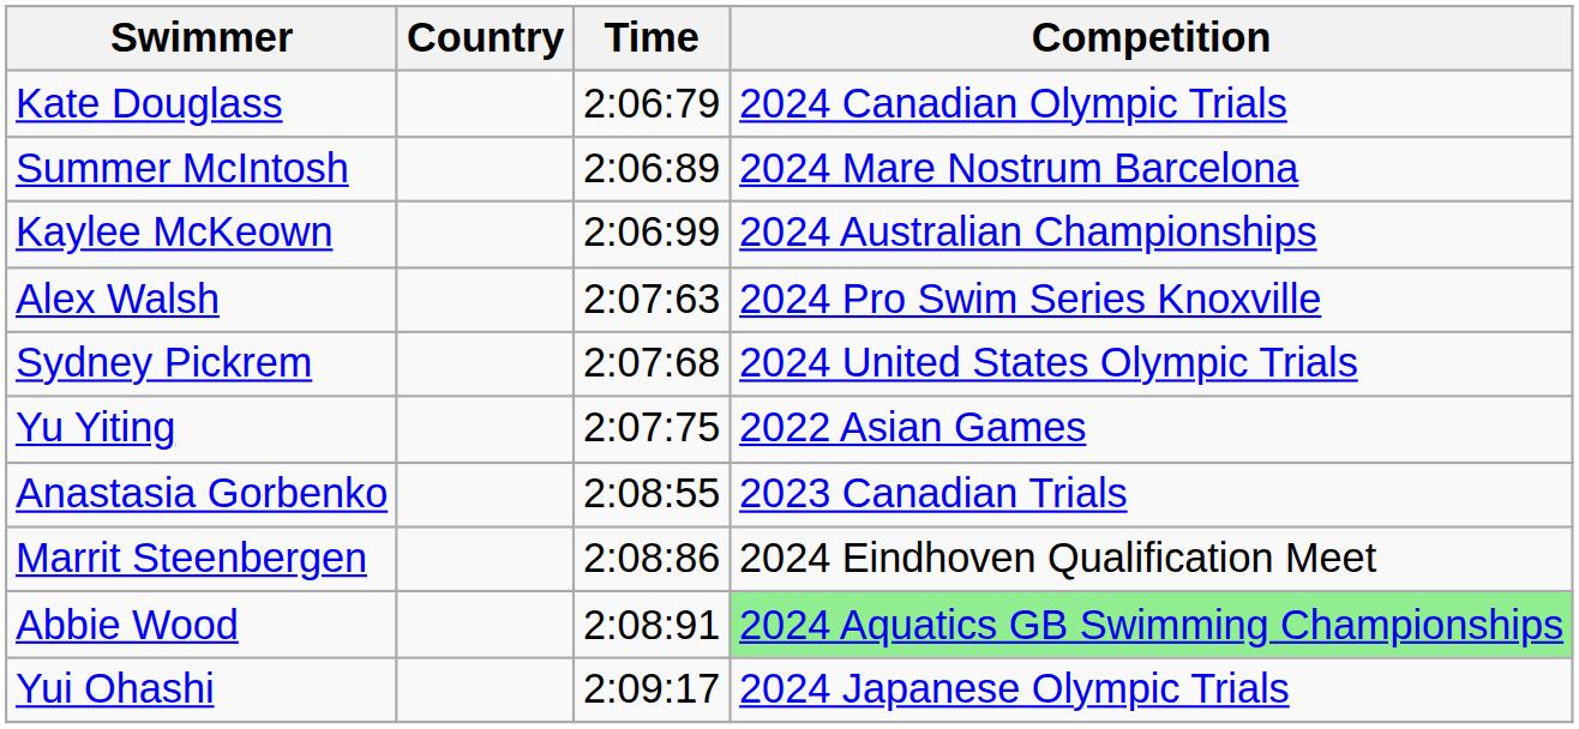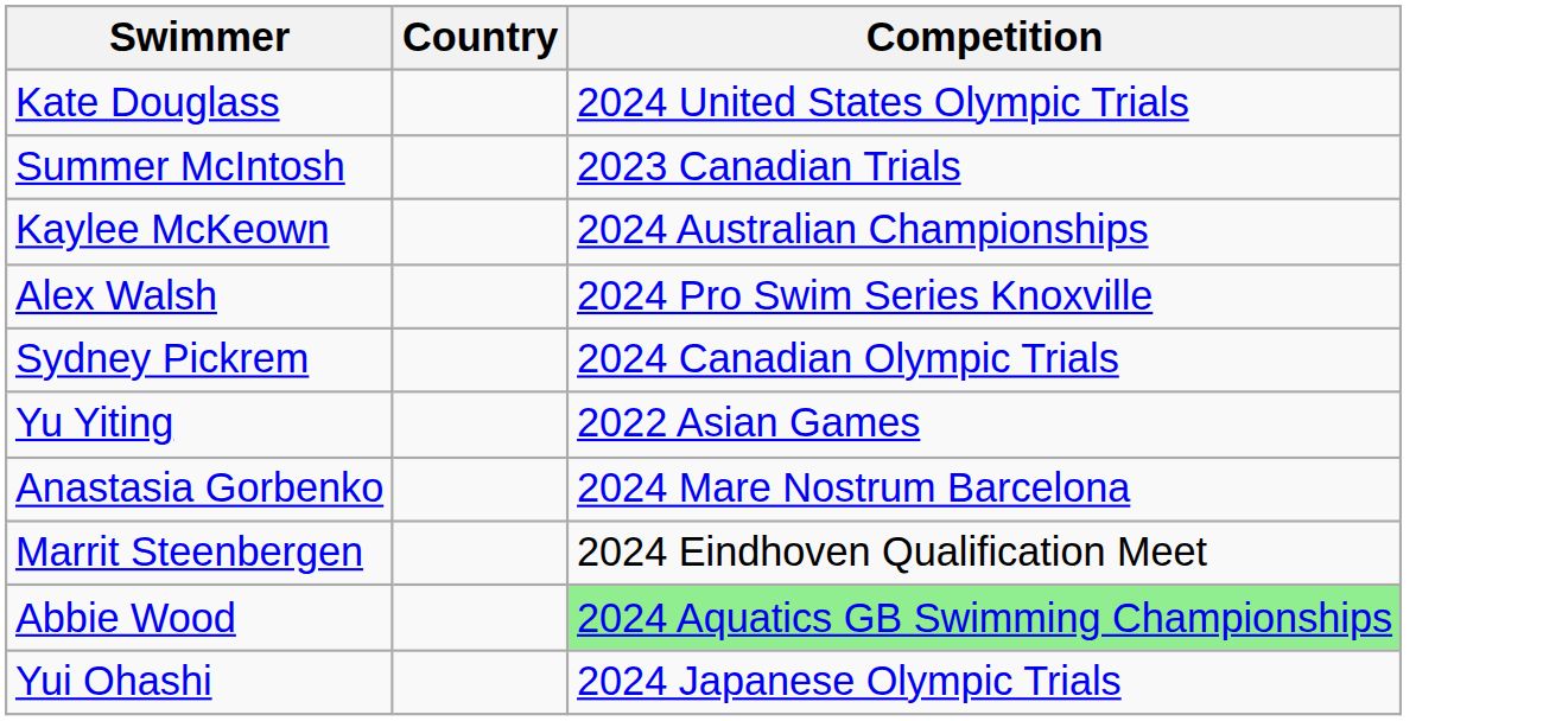- column: Time | 2:06:79 | 2:06:89 | 2:06:99 | 2:07:63 | 2:07:68 | 2:07:75 | 2:08:55 | 2:08:86 | 2:08:91 | 2:09:17
Kate Douglass | Competition: 2024 Canadian Olympic Trials -> 2024 United States Olympic Trials
Summer McIntosh | Competition: 2024 Mare Nostrum Barcelona -> 2023 Canadian Trials
Sydney Pickrem | Competition: 2024 United States Olympic Trials -> 2024 Canadian Olympic Trials
Anastasia Gorbenko | Competition: 2023 Canadian Trials -> 2024 Mare Nostrum Barcelona
